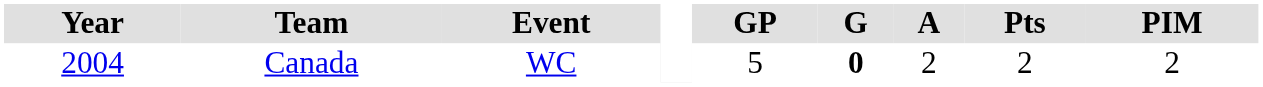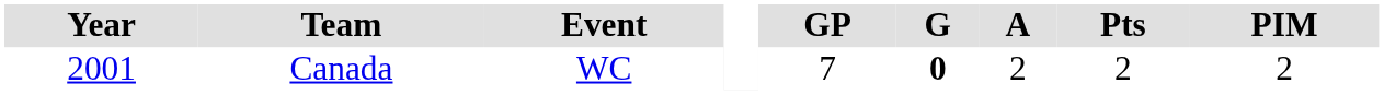Canada | Year: 2004 -> 2001
Canada | GP: 5 -> 7
